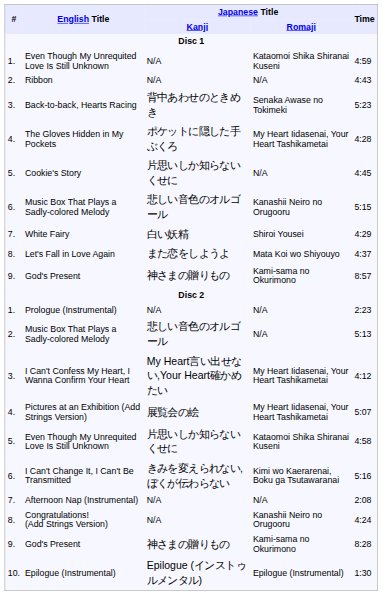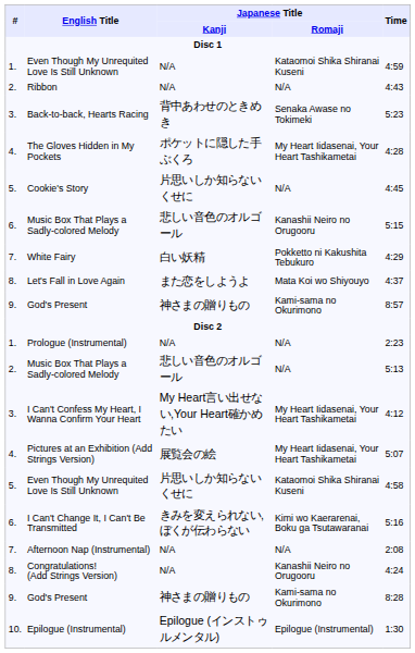White Fairy | Japanese Title / Romaji: Shiroi Yousei -> Pokketto ni Kakushita Tebukuro
